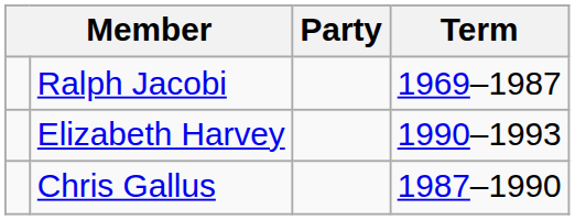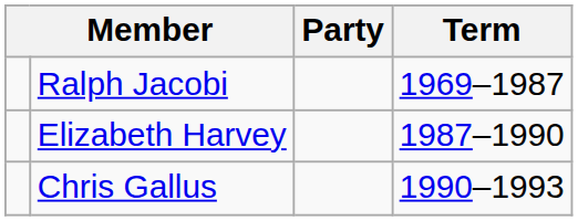Elizabeth Harvey | Term: 1990–1993 -> 1987–1990
Chris Gallus | Term: 1987–1990 -> 1990–1993
